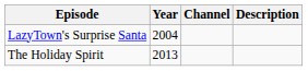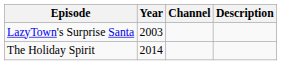LazyTown's Surprise Santa | Year: 2004 -> 2003
The Holiday Spirit | Year: 2013 -> 2014
